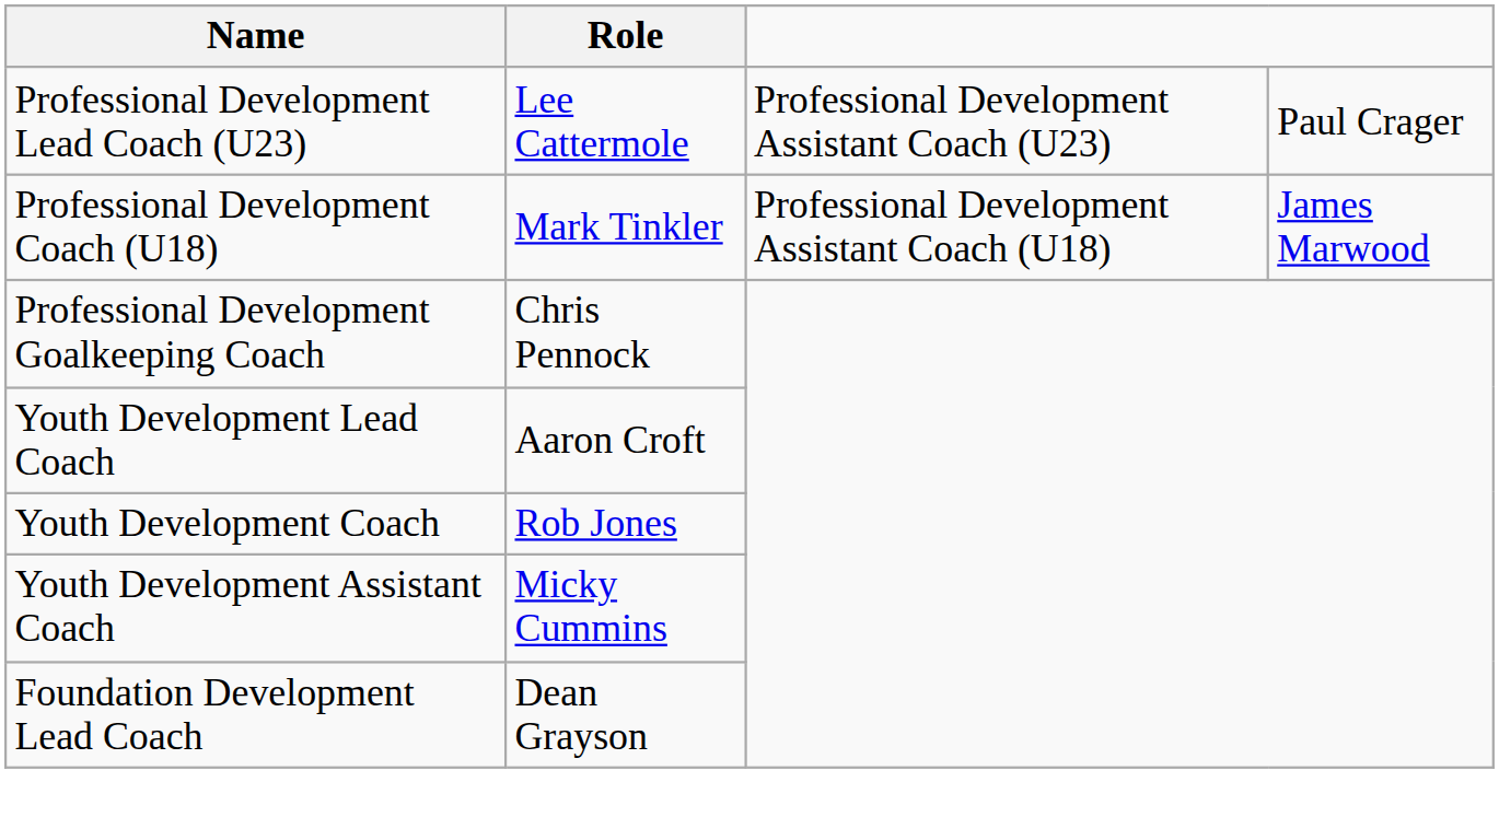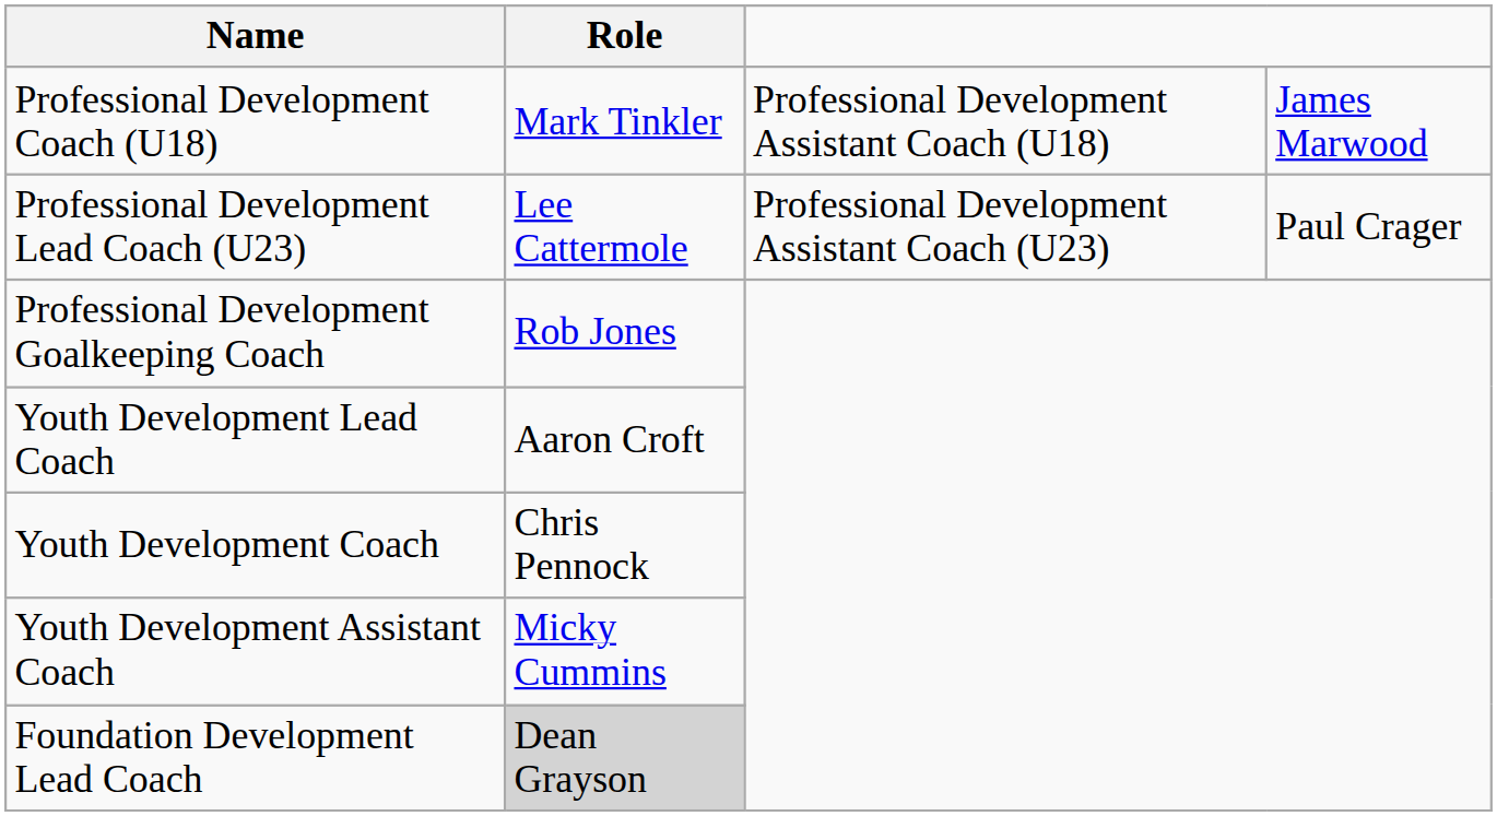rows swapped: Professional Development Lead Coach (U23) <-> Professional Development Coach (U18)
Professional Development Goalkeeping Coach | Role: Chris Pennock -> Rob Jones
Youth Development Coach | Role: Rob Jones -> Chris Pennock
Foundation Development Lead Coach | Role: no background -> lightgrey background
